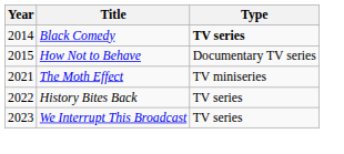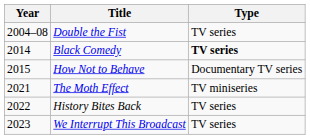+ row: 2004–08 | Double the Fist | TV series
